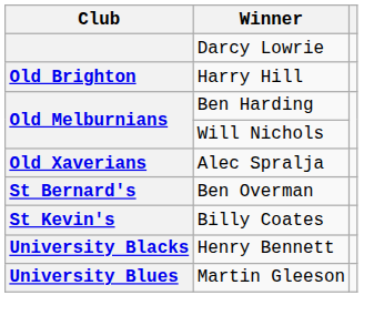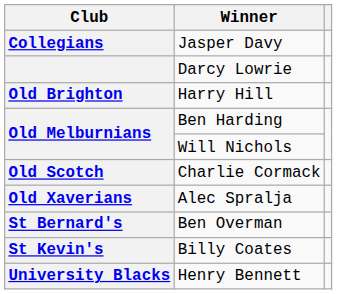+ row: Collegians | Jasper Davy
+ row: Old Scotch | Charlie Cormack
- row: University Blues | Martin Gleeson
